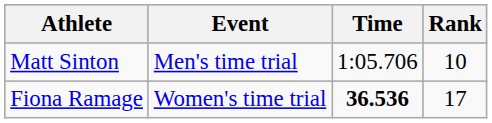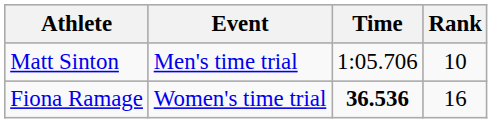Fiona Ramage | Rank: 17 -> 16
